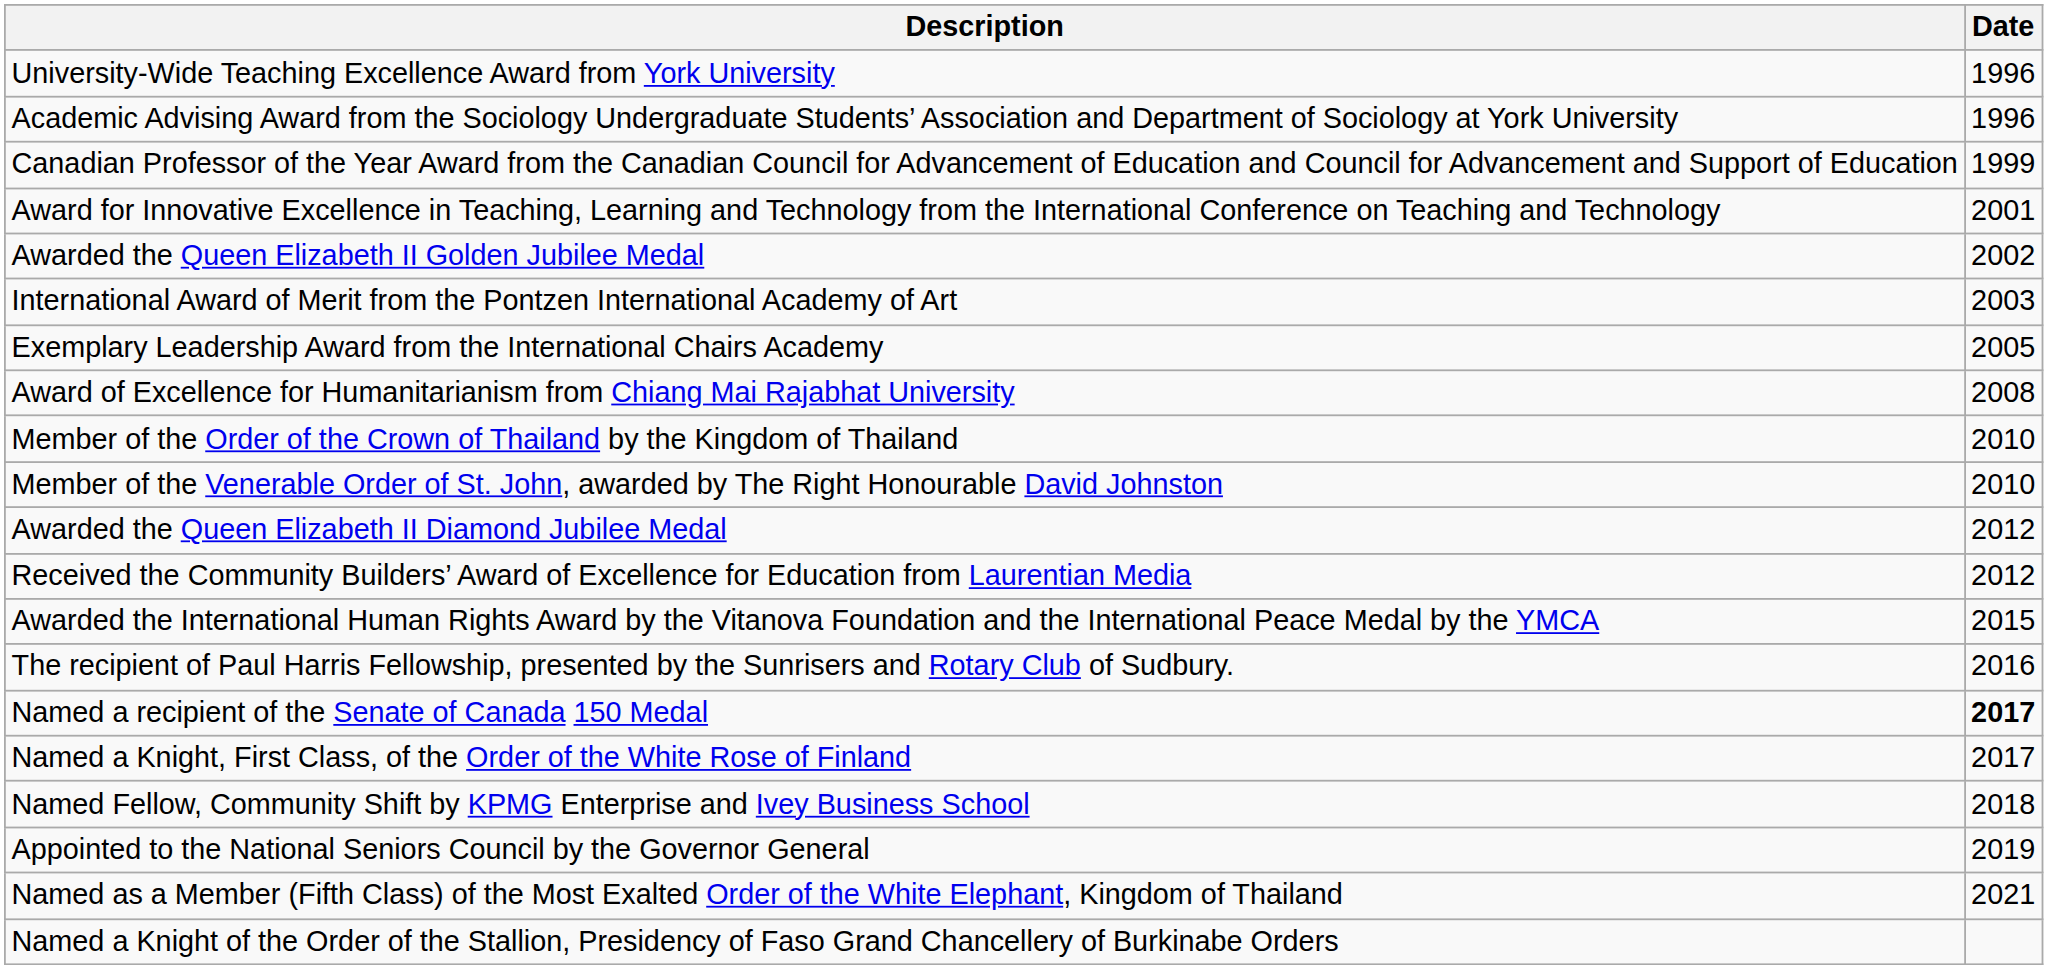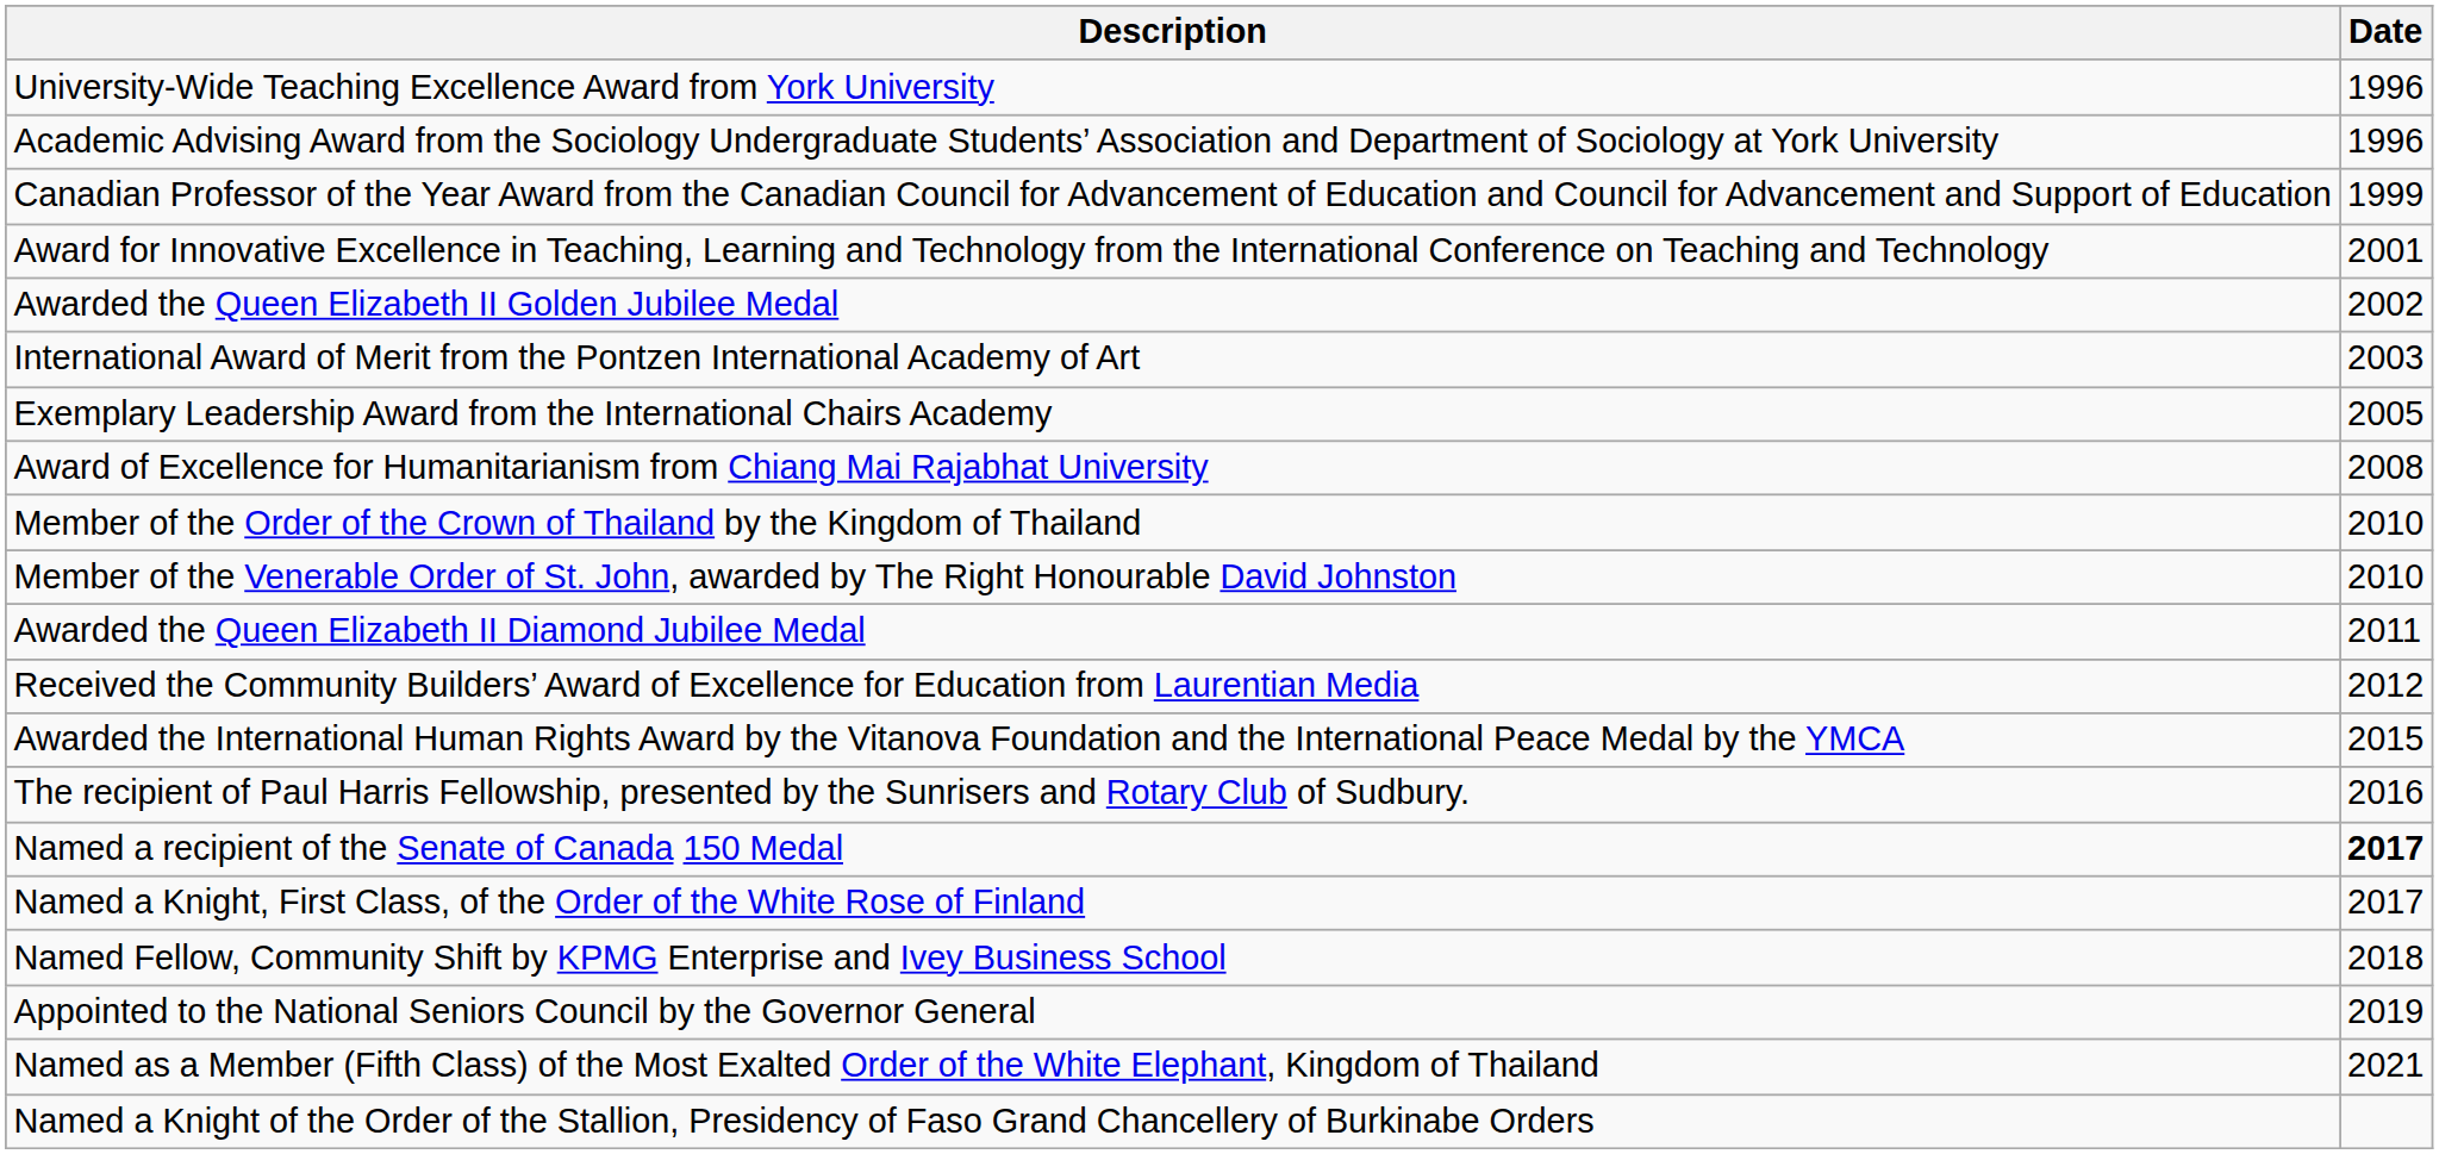Awarded the Queen Elizabeth II Diamond Jubilee Medal | Date: 2012 -> 2011
